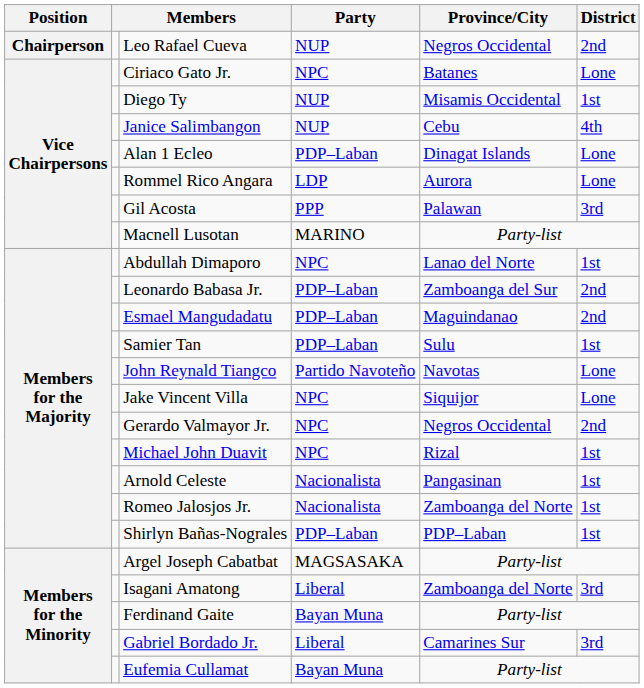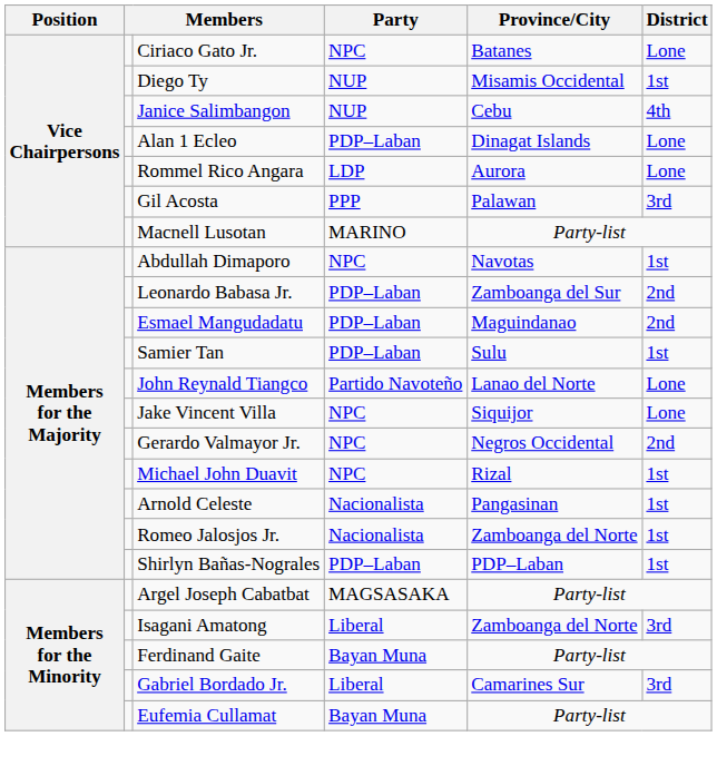- row: Chairperson | Leo Rafael Cueva | NUP | Negros Occidental | 2nd
Abdullah Dimaporo | Province/City: Lanao del Norte -> Navotas
John Reynald Tiangco | Province/City: Navotas -> Lanao del Norte
